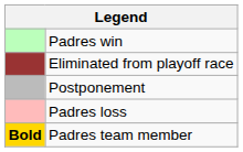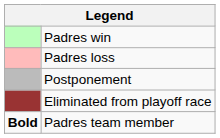rows swapped: Padres loss <-> Eliminated from playoff race
Padres team member | column 1: gold background -> no background
